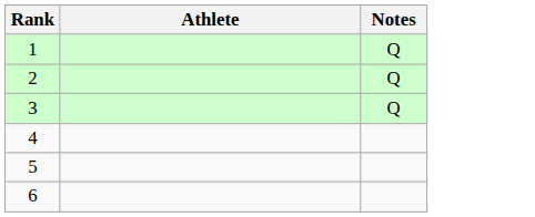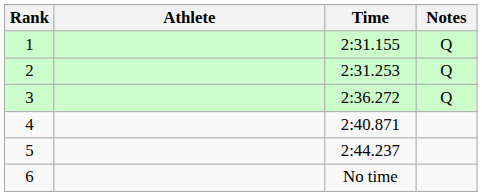+ column: Time | 2:31.155 | 2:31.253 | 2:36.272 | 2:40.871 | 2:44.237 | No time
